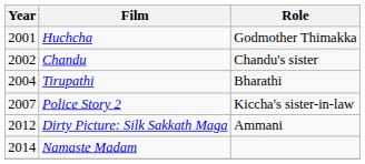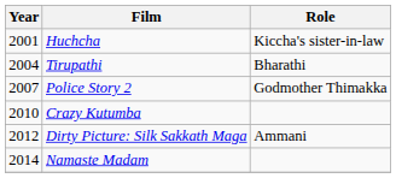Huchcha | Role: Godmother Thimakka -> Kiccha's sister-in-law
- row: 2002 | Chandu | Chandu's sister
Police Story 2 | Role: Kiccha's sister-in-law -> Godmother Thimakka
+ row: 2010 | Crazy Kutumba
